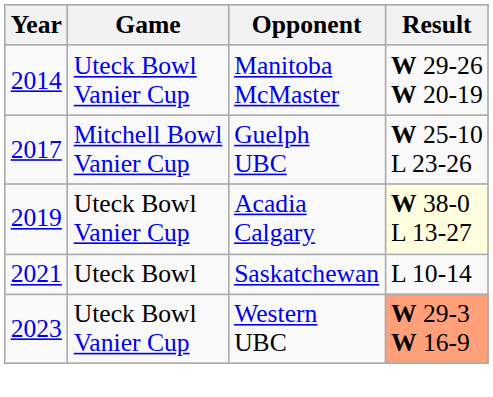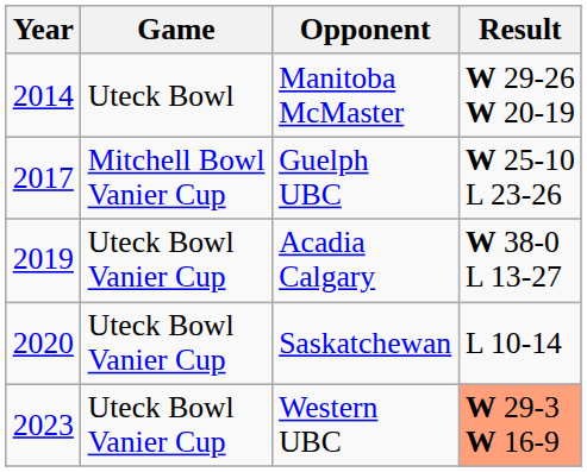Manitoba McMaster | Game: Uteck Bowl Vanier Cup -> Uteck Bowl
Acadia Calgary | Result: lightyellow background -> no background
Saskatchewan | Year: 2021 -> 2020
Saskatchewan | Game: Uteck Bowl -> Uteck Bowl Vanier Cup
